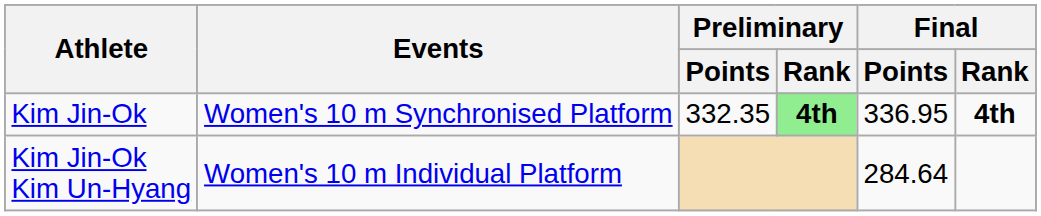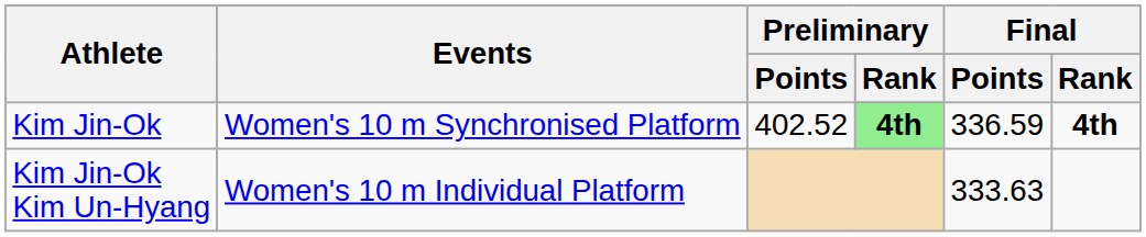Kim Jin-Ok | Preliminary / Points: 332.35 -> 402.52
Kim Jin-Ok | Final / Points: 336.95 -> 336.59
Kim Jin-Ok Kim Un-Hyang | Final / Points: 284.64 -> 333.63
